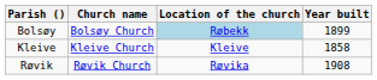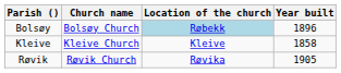Bolsøy | Year built: 1899 -> 1896
Røvik | Year built: 1908 -> 1905
